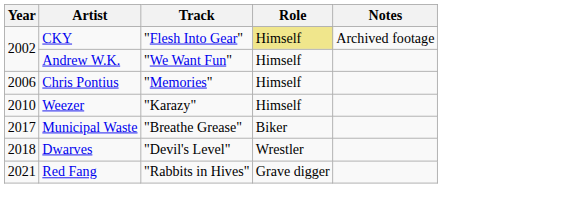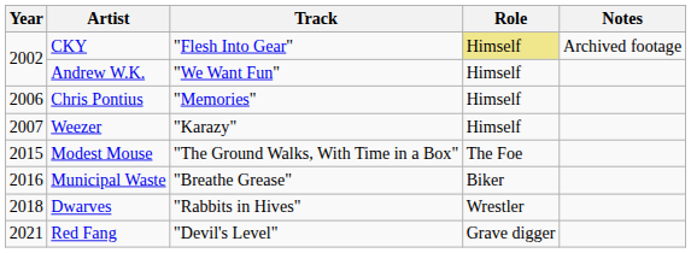Weezer | Year: 2010 -> 2007
+ row: 2015 | Modest Mouse | "The Ground Walks, With Time in a Box" | The Foe
Municipal Waste | Year: 2017 -> 2016
Dwarves | Track: "Devil's Level" -> "Rabbits in Hives"
Red Fang | Track: "Rabbits in Hives" -> "Devil's Level"
